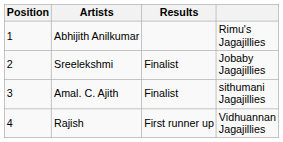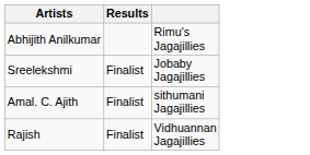- column: Position | 1 | 2 | 3 | 4
Rajish | Results: First runner up -> Finalist
